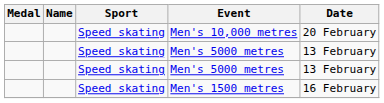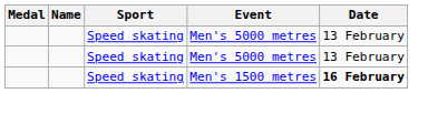- row: Speed skating | Men's 10,000 metres | 20 February
Men's 1500 metres | Date: normal -> bold
